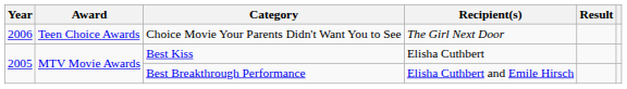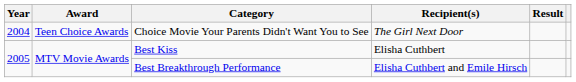Choice Movie Your Parents Didn't Want You to See | Year: 2006 -> 2004
